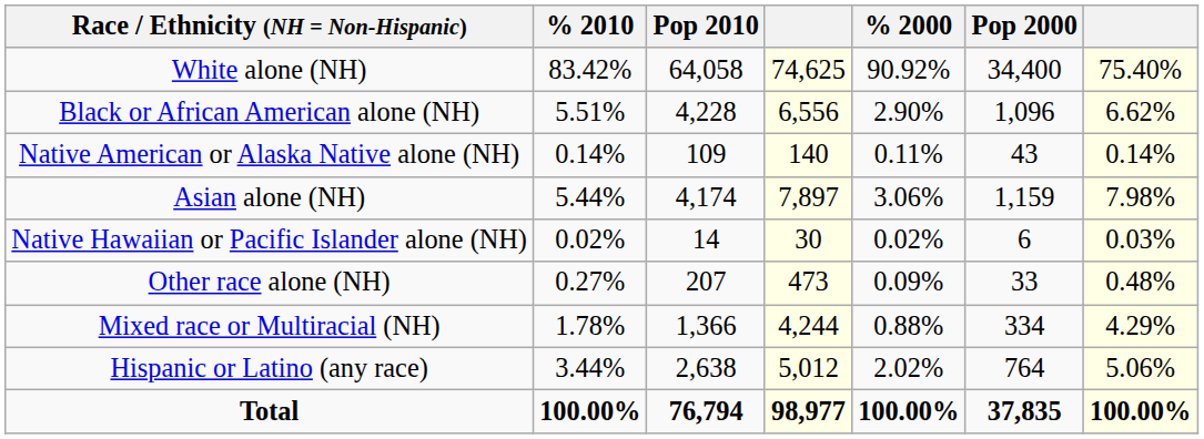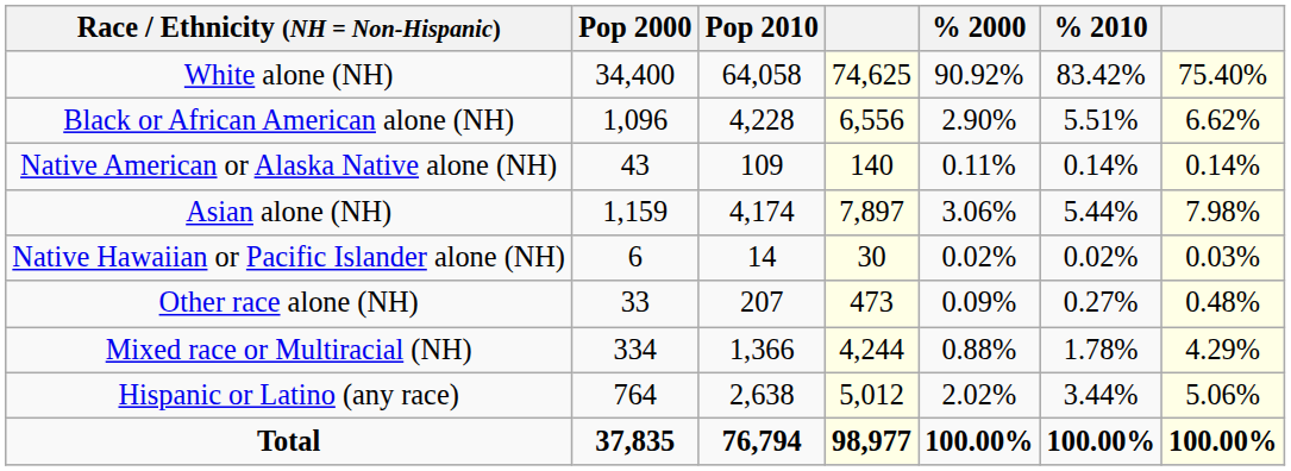columns swapped: Pop 2000 <-> % 2010
